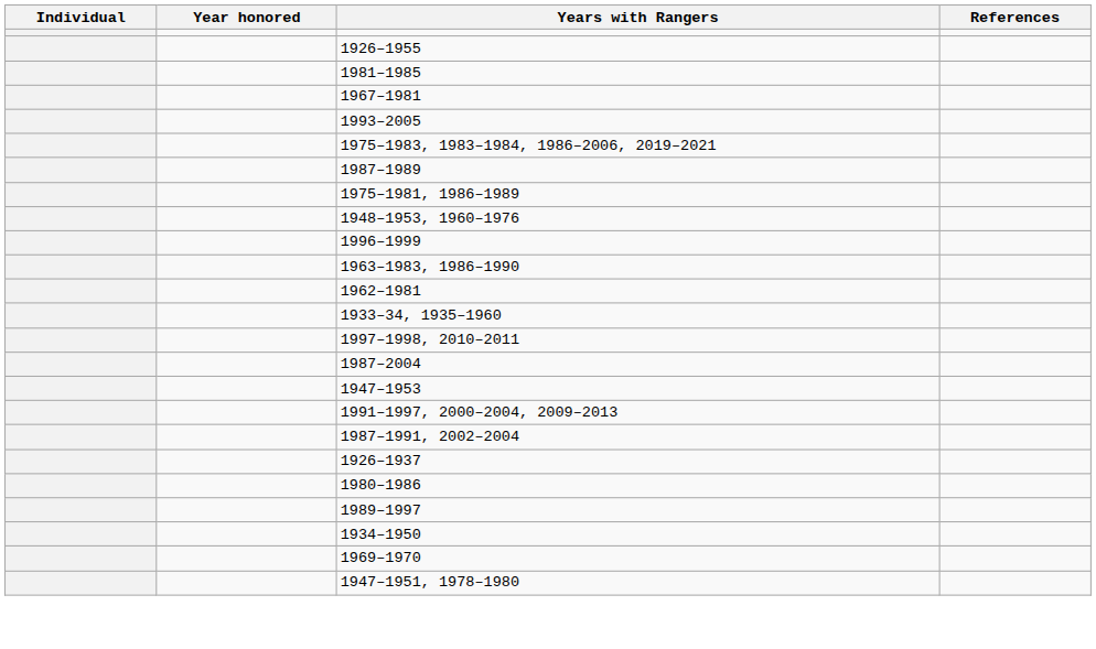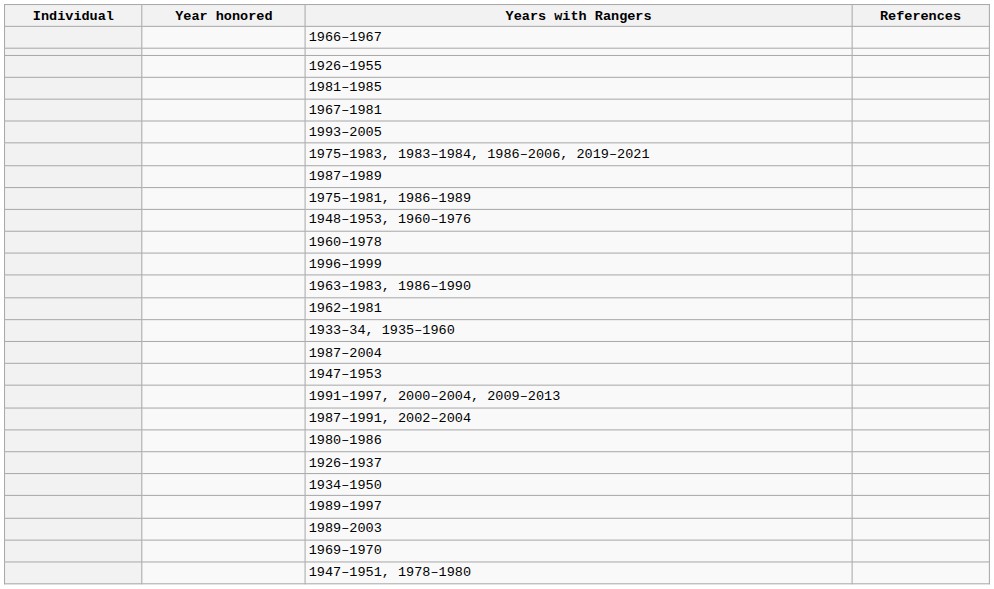+ row: 1966–1967
+ row: 1960–1978
- row: 1997–1998, 2010–2011
rows swapped: 1926–1937 <-> 1980–1986
rows swapped: 1934–1950 <-> 1989–1997
+ row: 1989–2003
